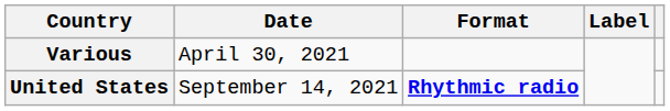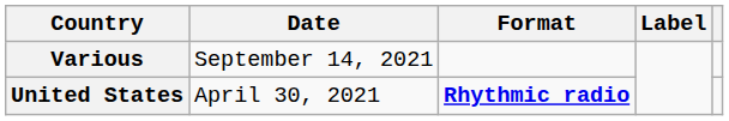Various | Date: April 30, 2021 -> September 14, 2021
United States | Date: September 14, 2021 -> April 30, 2021
